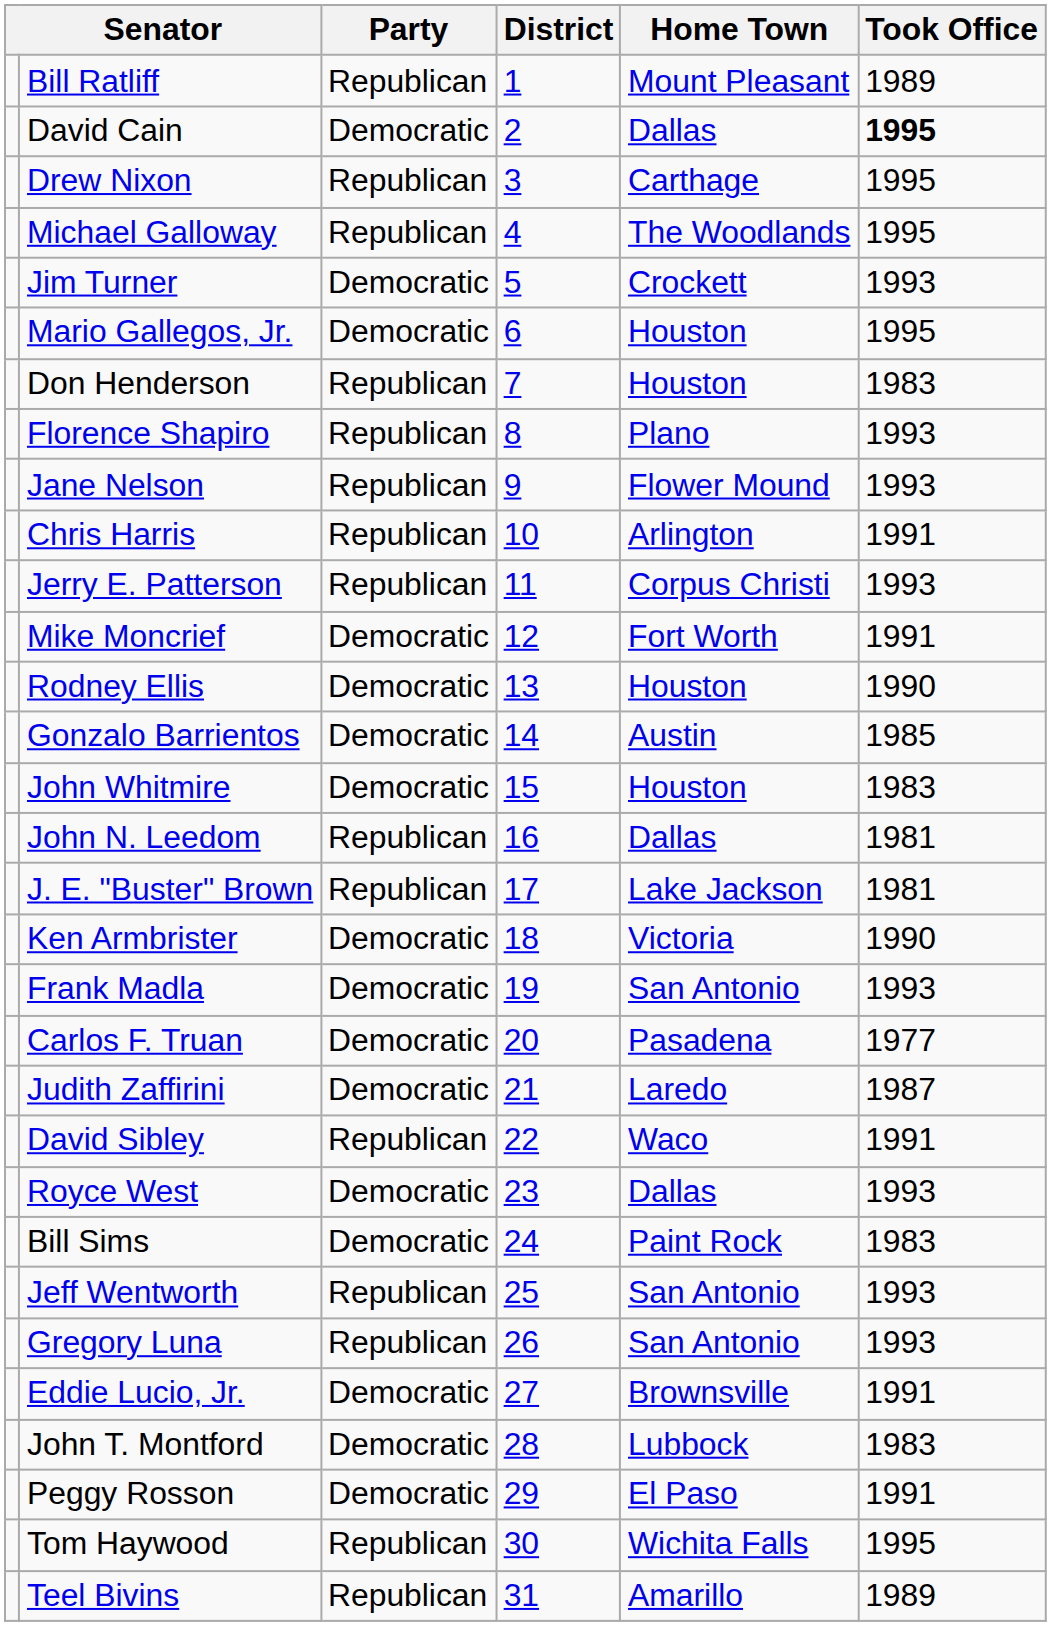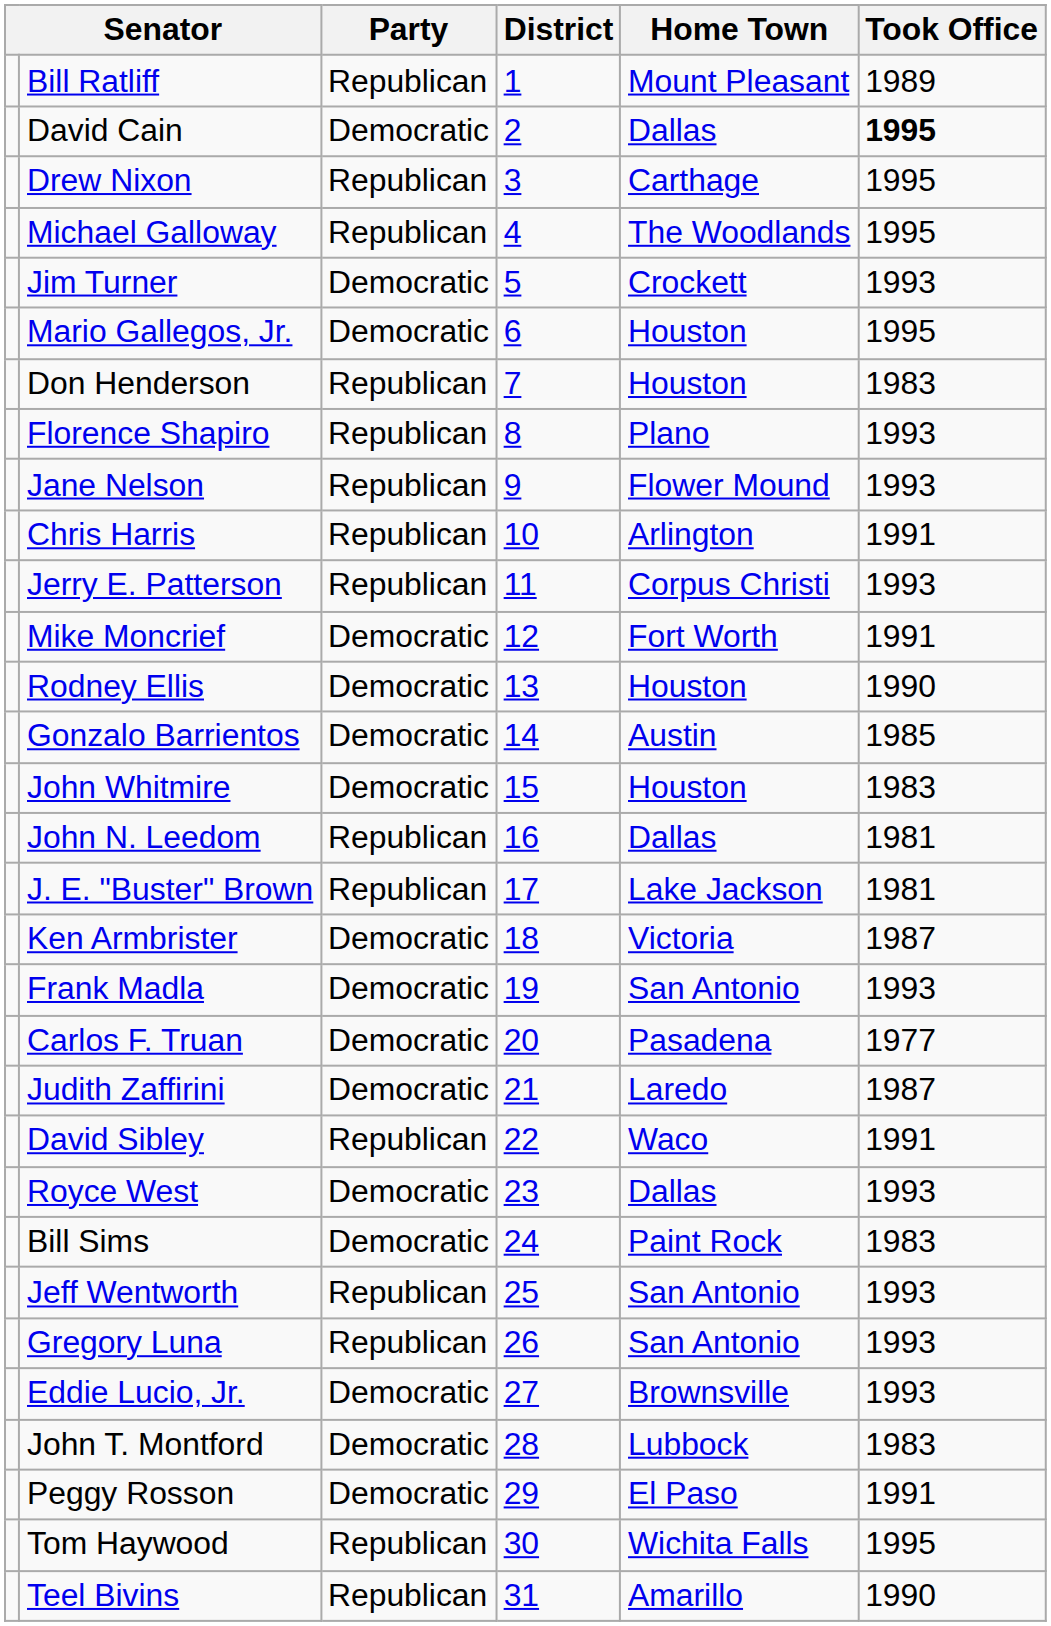Ken Armbrister | Took Office: 1990 -> 1987
Eddie Lucio, Jr. | Took Office: 1991 -> 1993
Teel Bivins | Took Office: 1989 -> 1990
